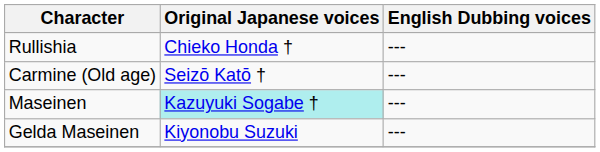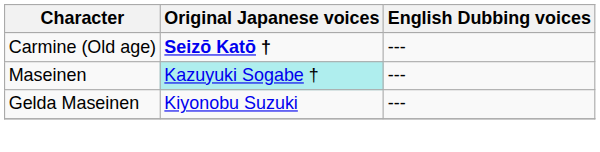- row: Rullishia | Chieko Honda † | ---
Carmine (Old age) | Original Japanese voices: normal -> bold
